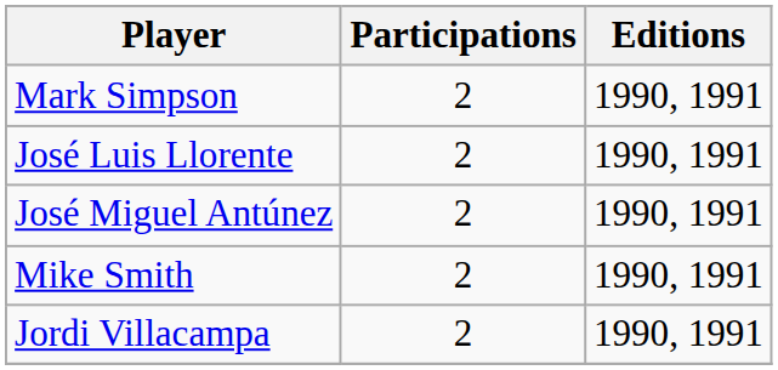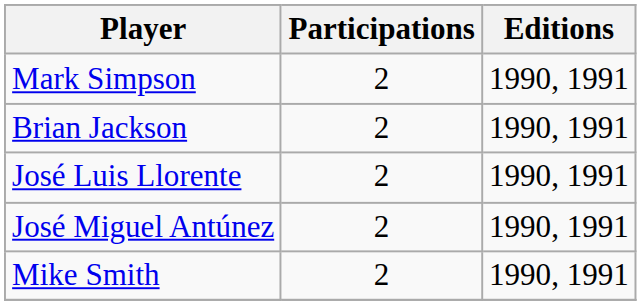+ row: Brian Jackson | 2 | 1990, 1991
- row: Jordi Villacampa | 2 | 1990, 1991
